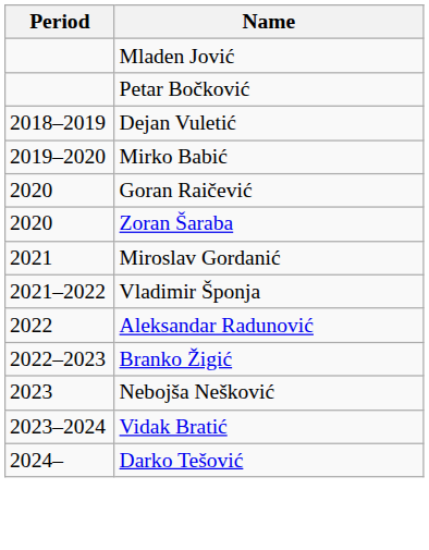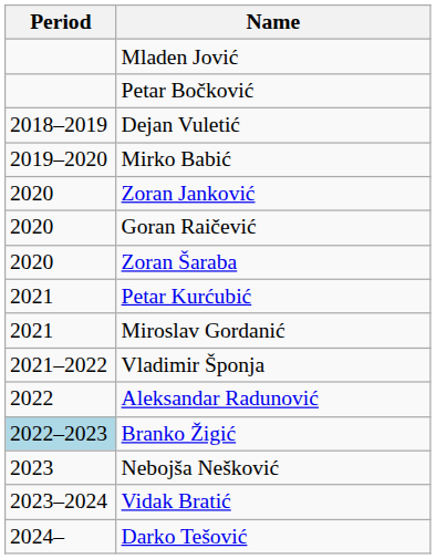+ row: 2020 | Zoran Janković
+ row: 2021 | Petar Kurćubić
Branko Žigić | Period: no background -> lightblue background
